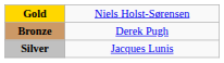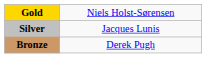rows swapped: Silver <-> Bronze
